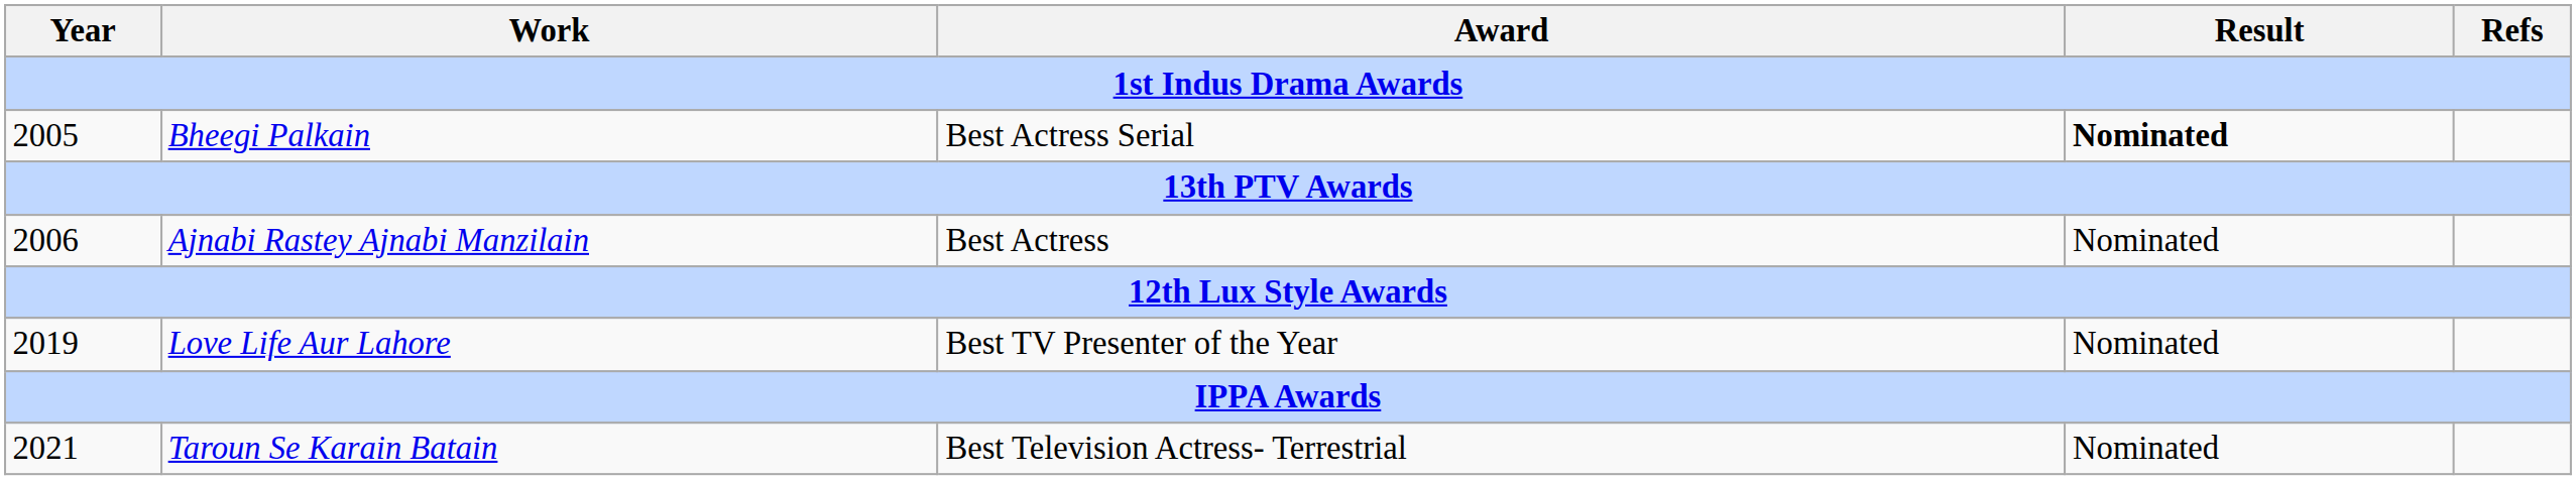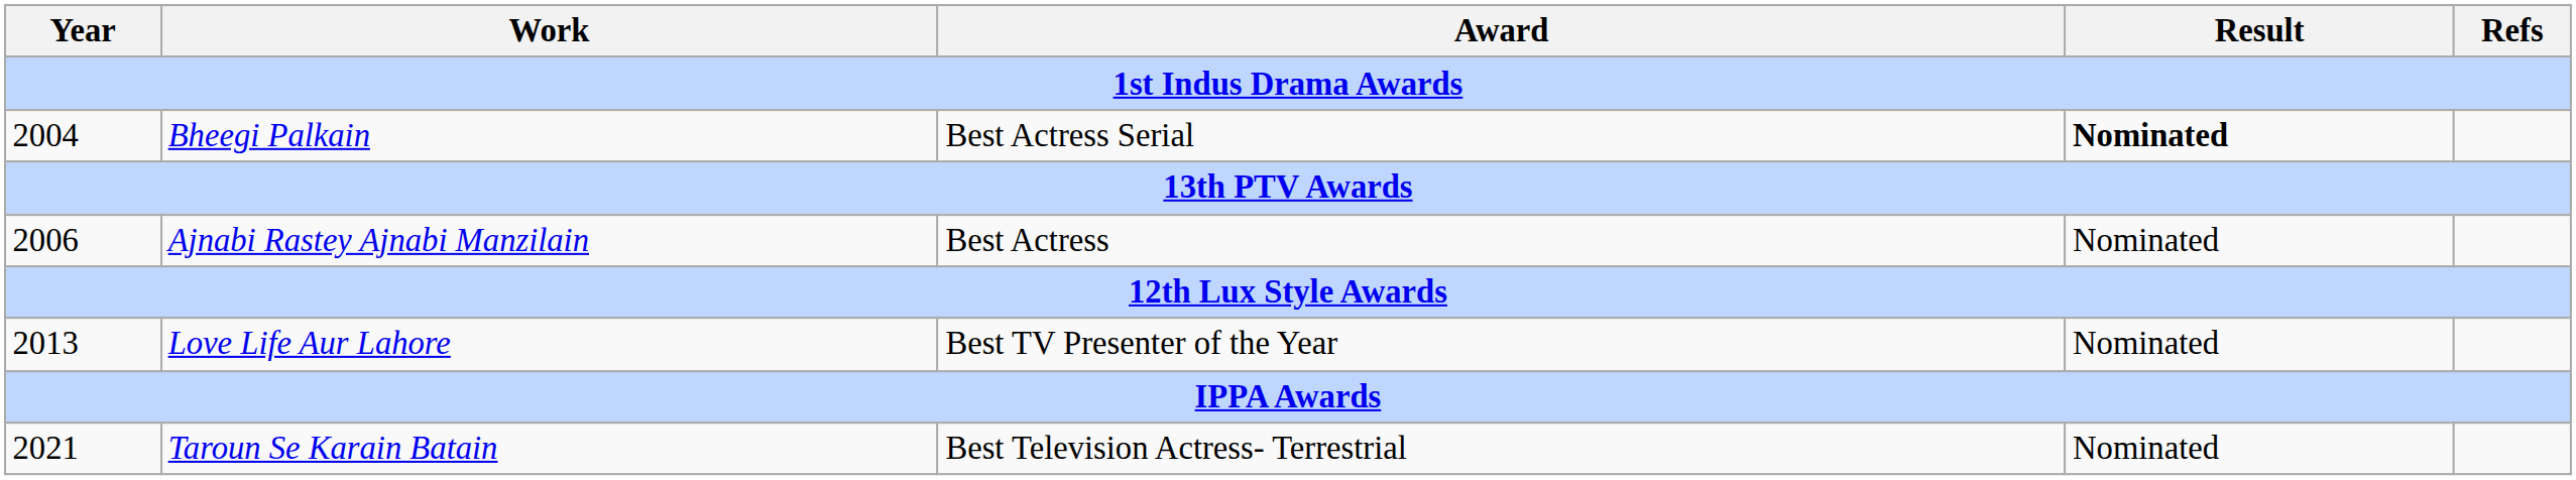Bheegi Palkain | Year: 2005 -> 2004
Love Life Aur Lahore | Year: 2019 -> 2013
